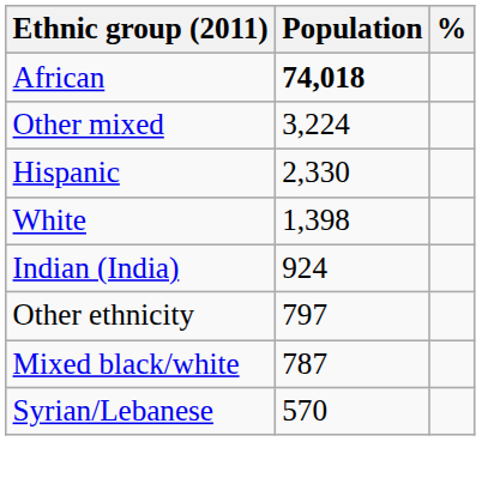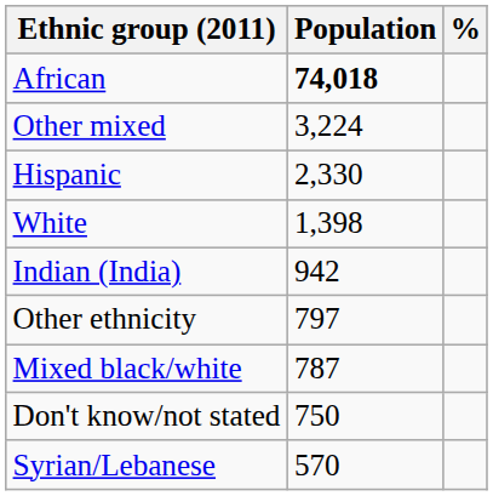Indian (India) | Population: 924 -> 942
+ row: Don't know/not stated | 750
